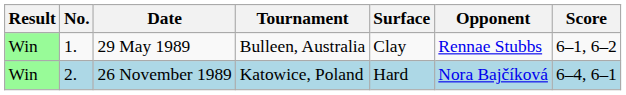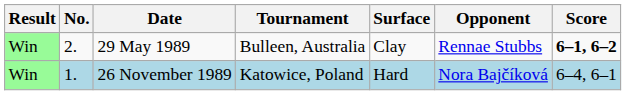29 May 1989 | No.: 1. -> 2.
29 May 1989 | Score: normal -> bold
26 November 1989 | No.: 2. -> 1.
